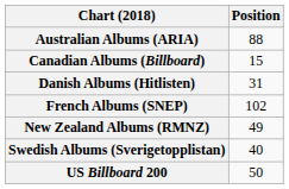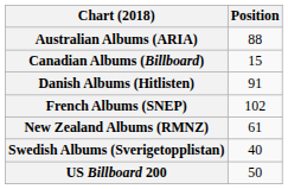Danish Albums (Hitlisten) | Position: 31 -> 91
New Zealand Albums (RMNZ) | Position: 49 -> 61
